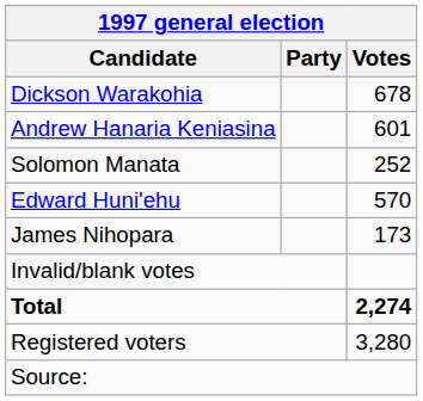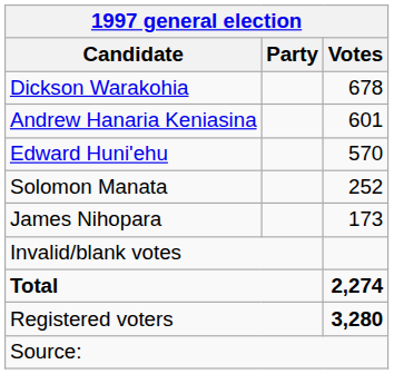rows swapped: Edward Huni'ehu <-> Solomon Manata
Registered voters | Votes: normal -> bold
